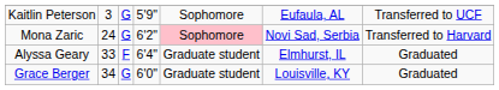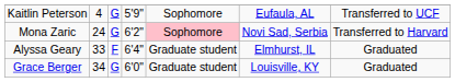Kaitlin Peterson | column 2: 3 -> 4
